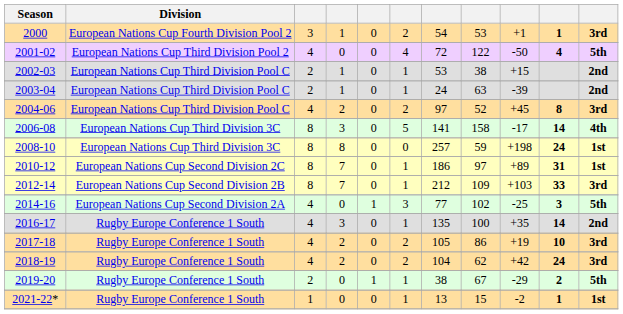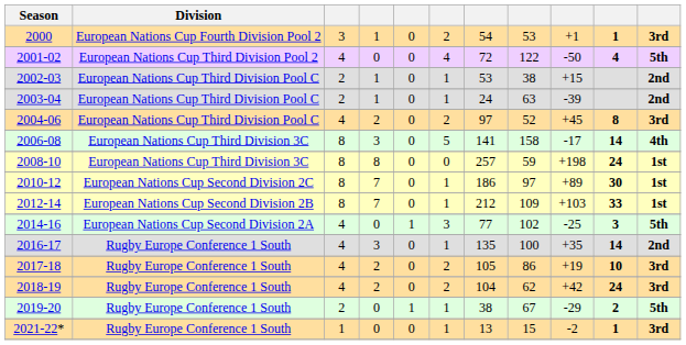2010-12 | column 10: 31 -> 30
2012-14 | column 11: 3rd -> 1st
2021-22* | column 11: 1st -> 3rd
